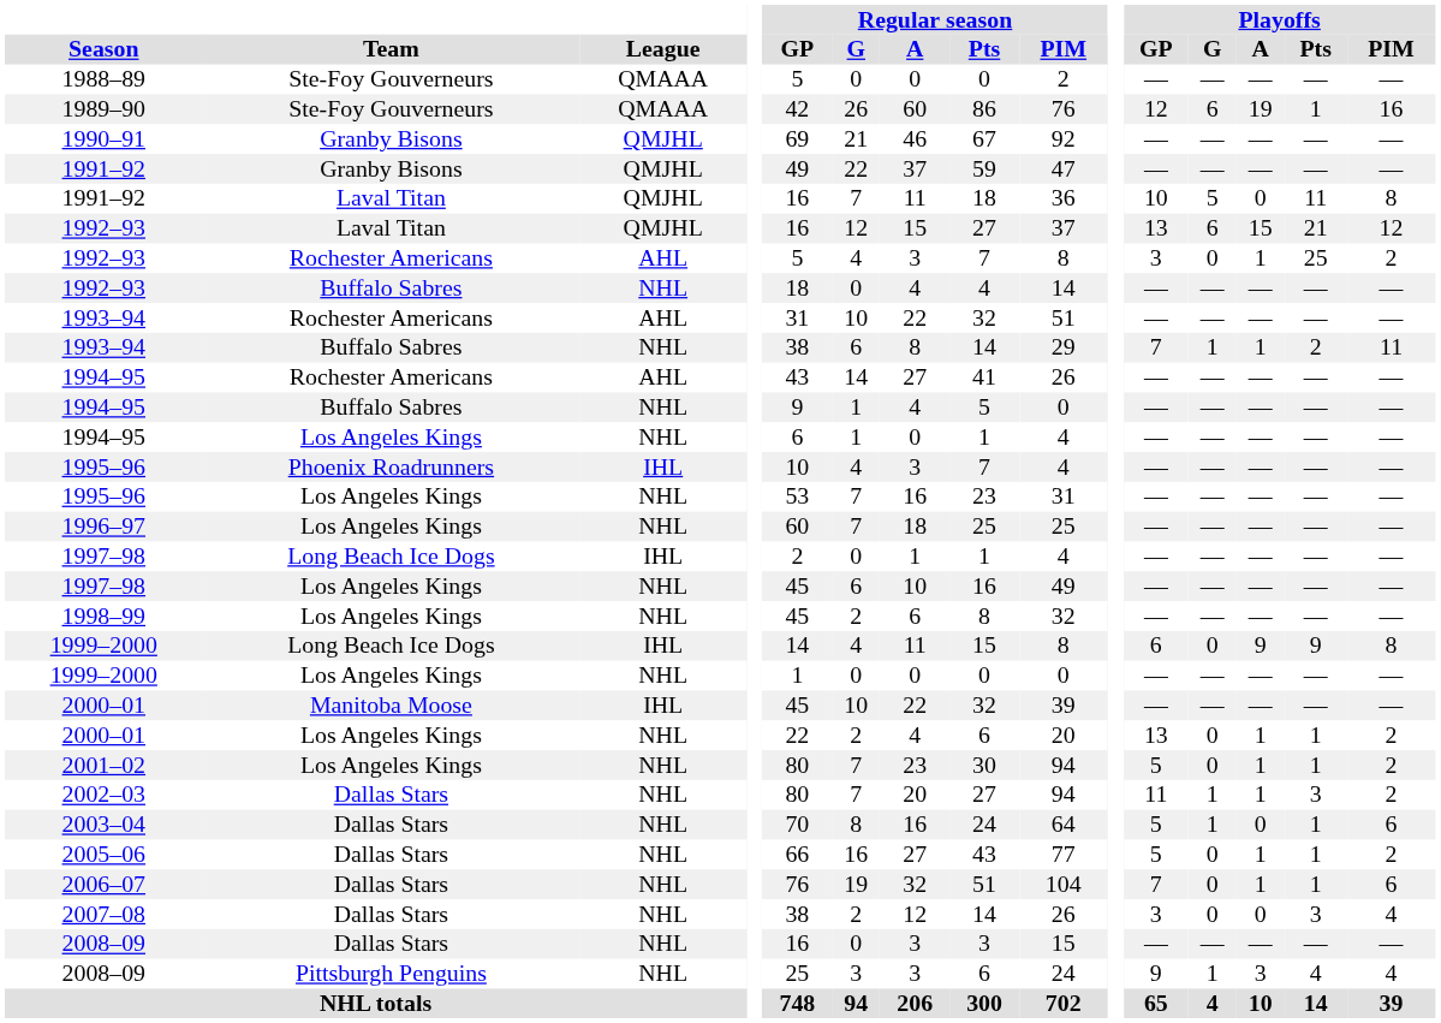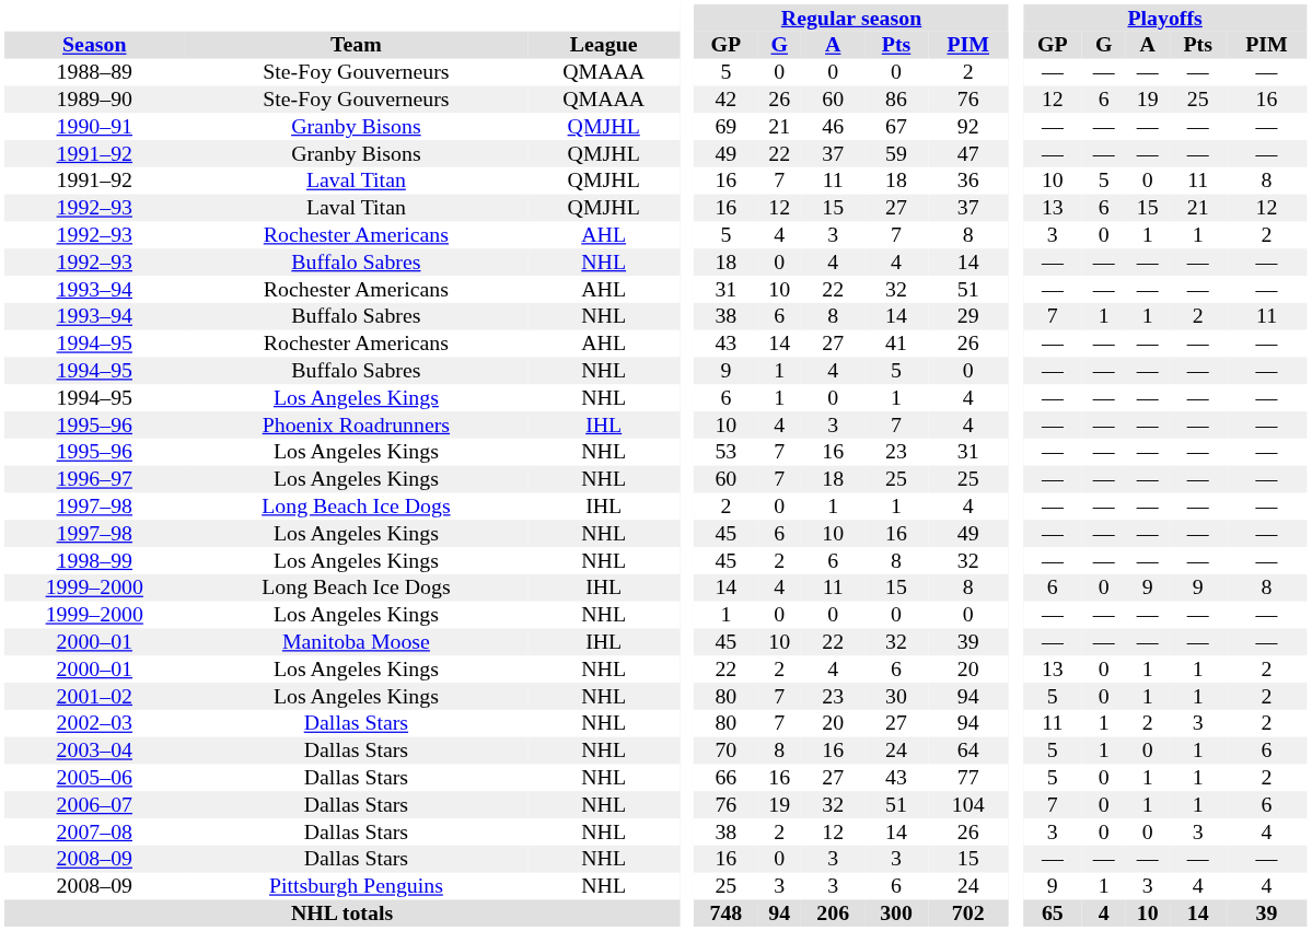1989–90 | Playoffs / Pts: 1 -> 25
1992–93 / Rochester Americans | Playoffs / Pts: 25 -> 1
2002–03 | Playoffs / A: 1 -> 2
